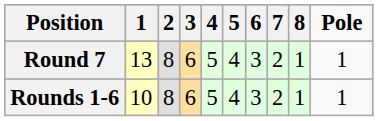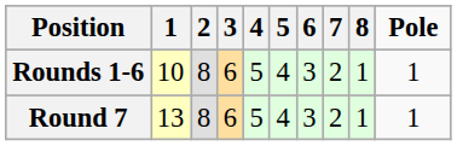rows swapped: Rounds 1-6 <-> Round 7
